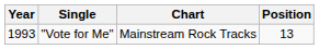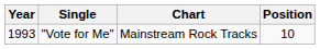"Vote for Me" | Position: 13 -> 10
